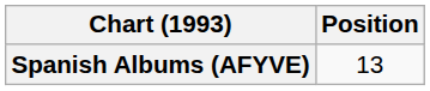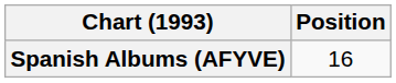Spanish Albums (AFYVE) | Position: 13 -> 16
